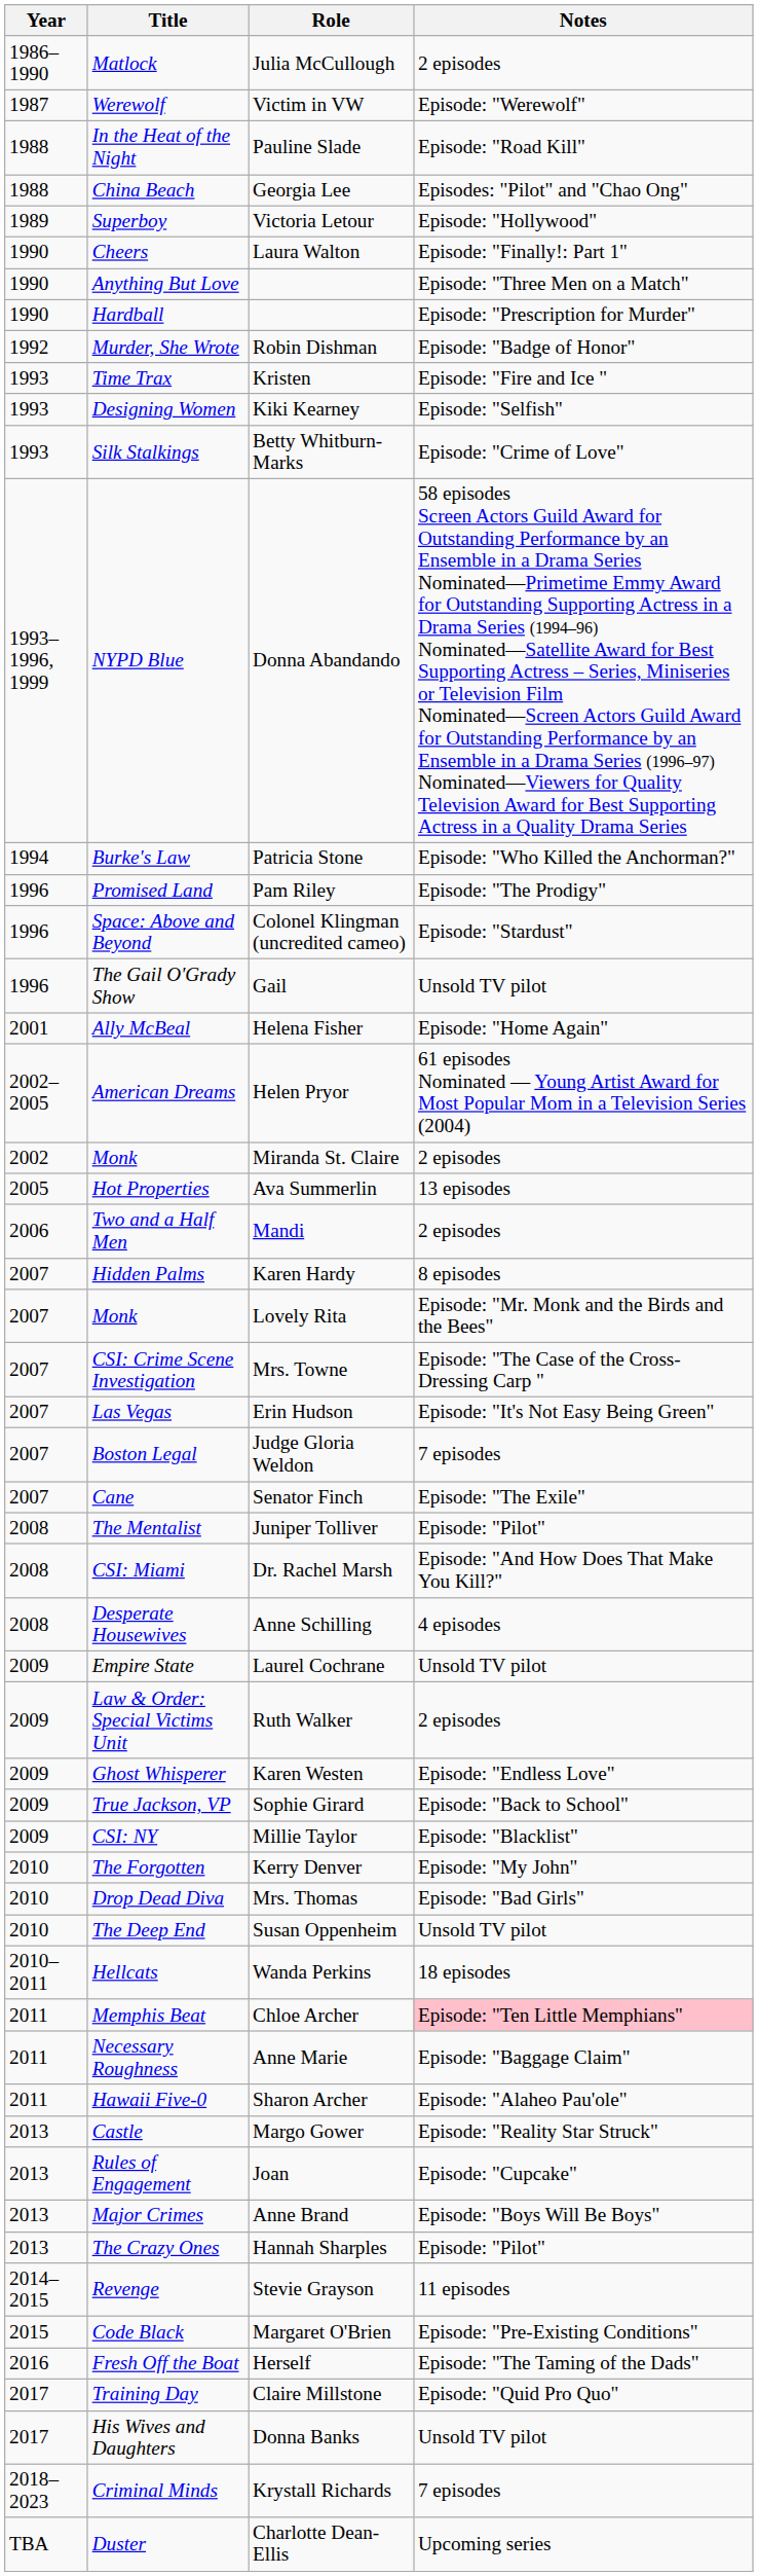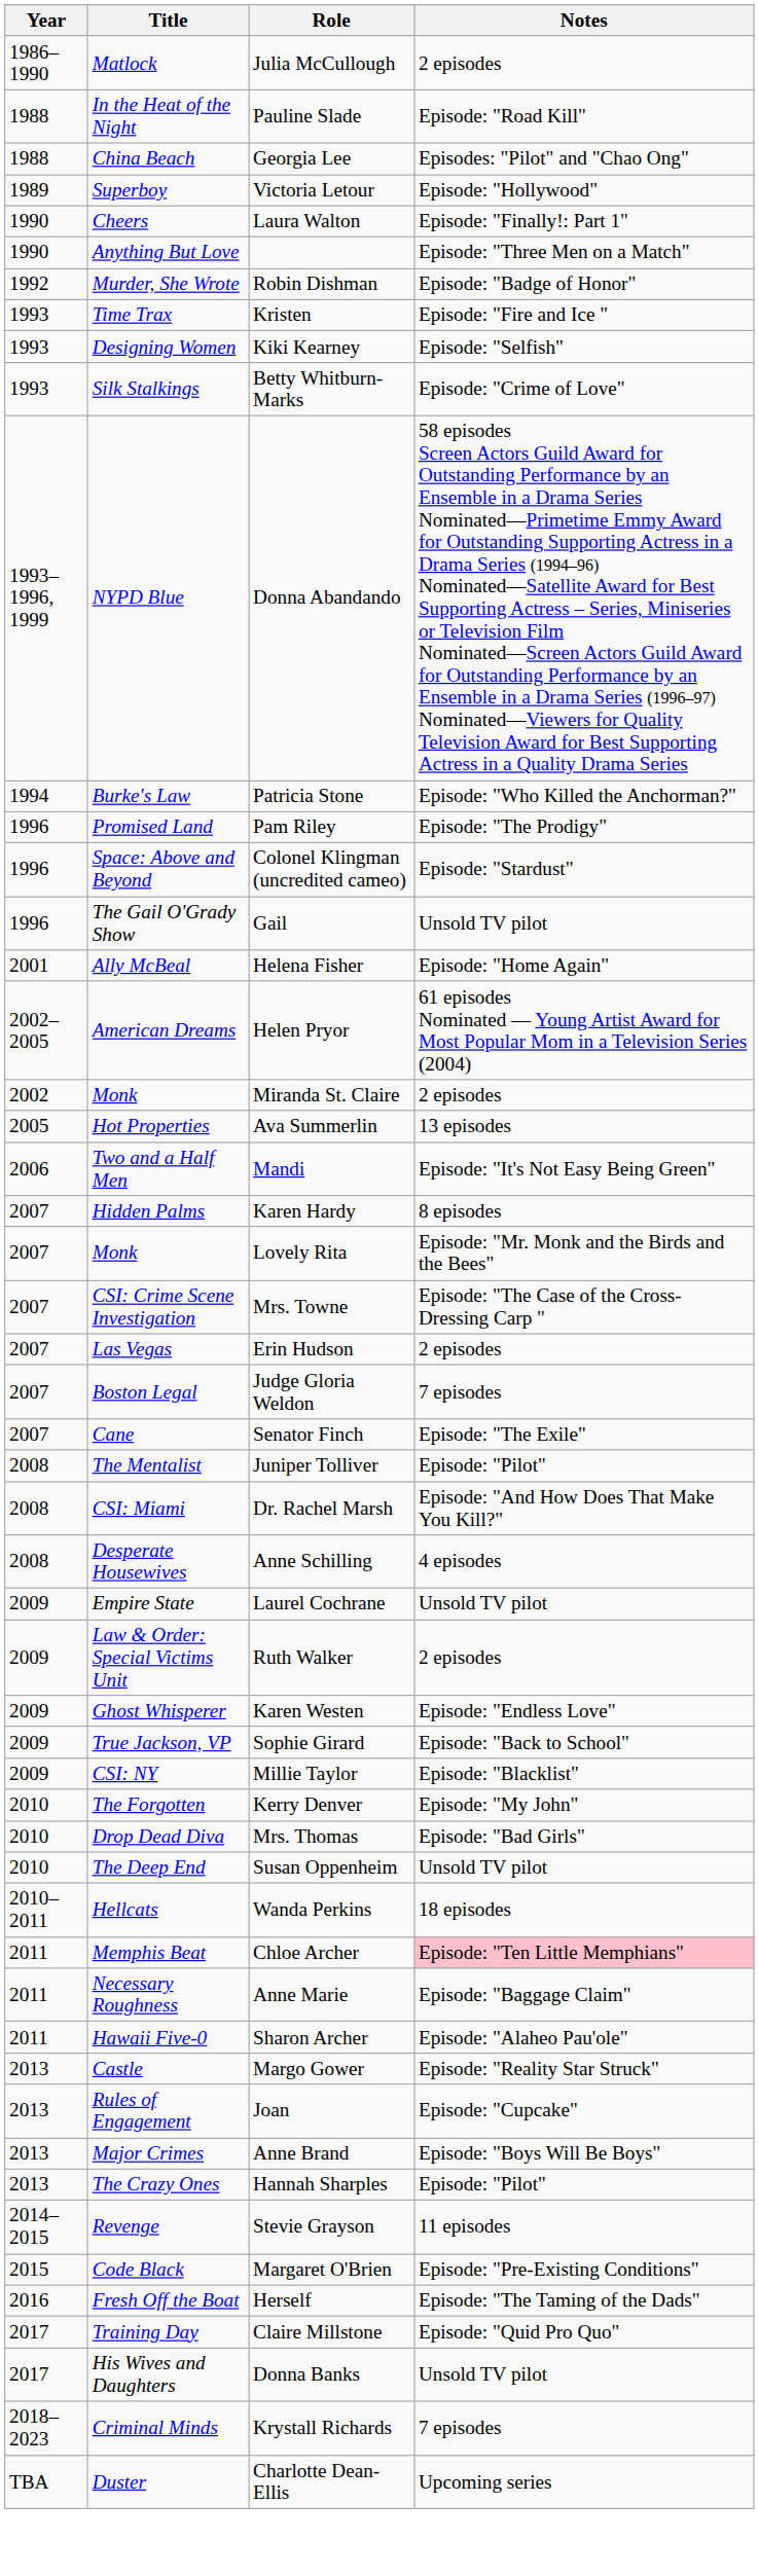- row: 1987 | Werewolf | Victim in VW | Episode: "Werewolf"
- row: 1990 | Hardball | Episode: "Prescription for Murder"
Two and a Half Men | Notes: 2 episodes -> Episode: "It's Not Easy Being Green"
Las Vegas | Notes: Episode: "It's Not Easy Being Green" -> 2 episodes
